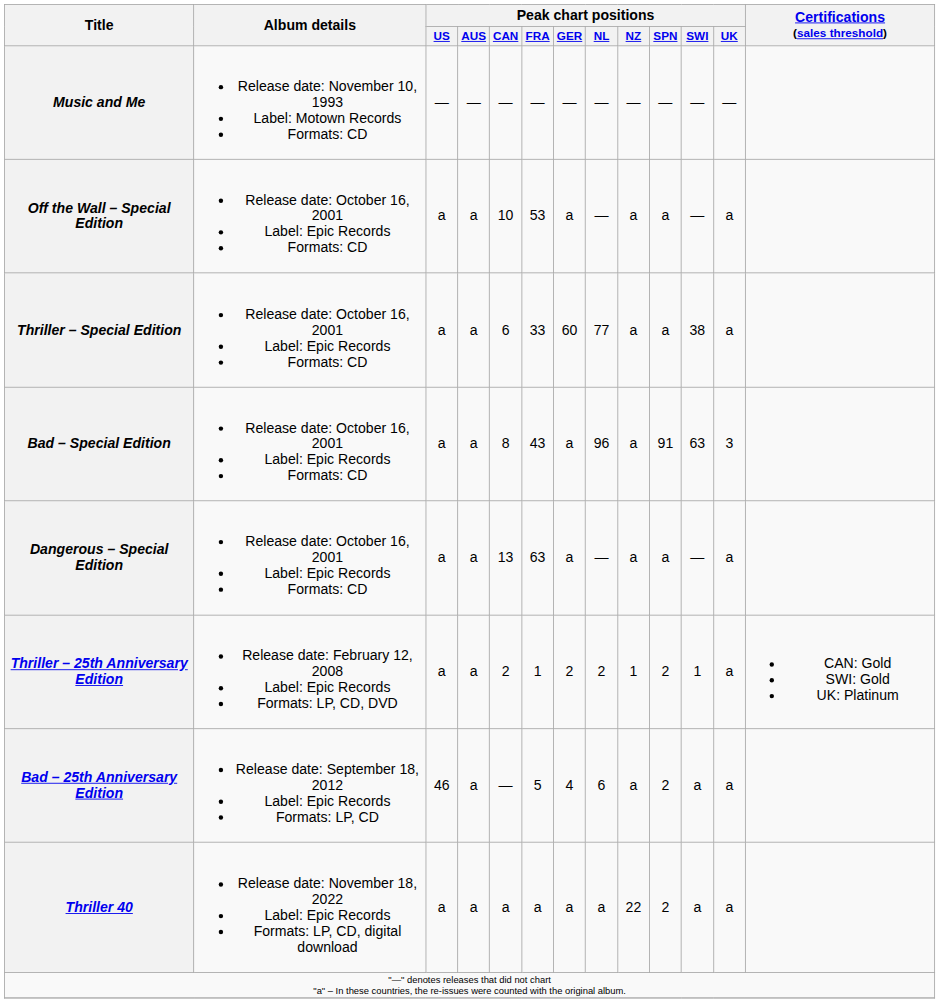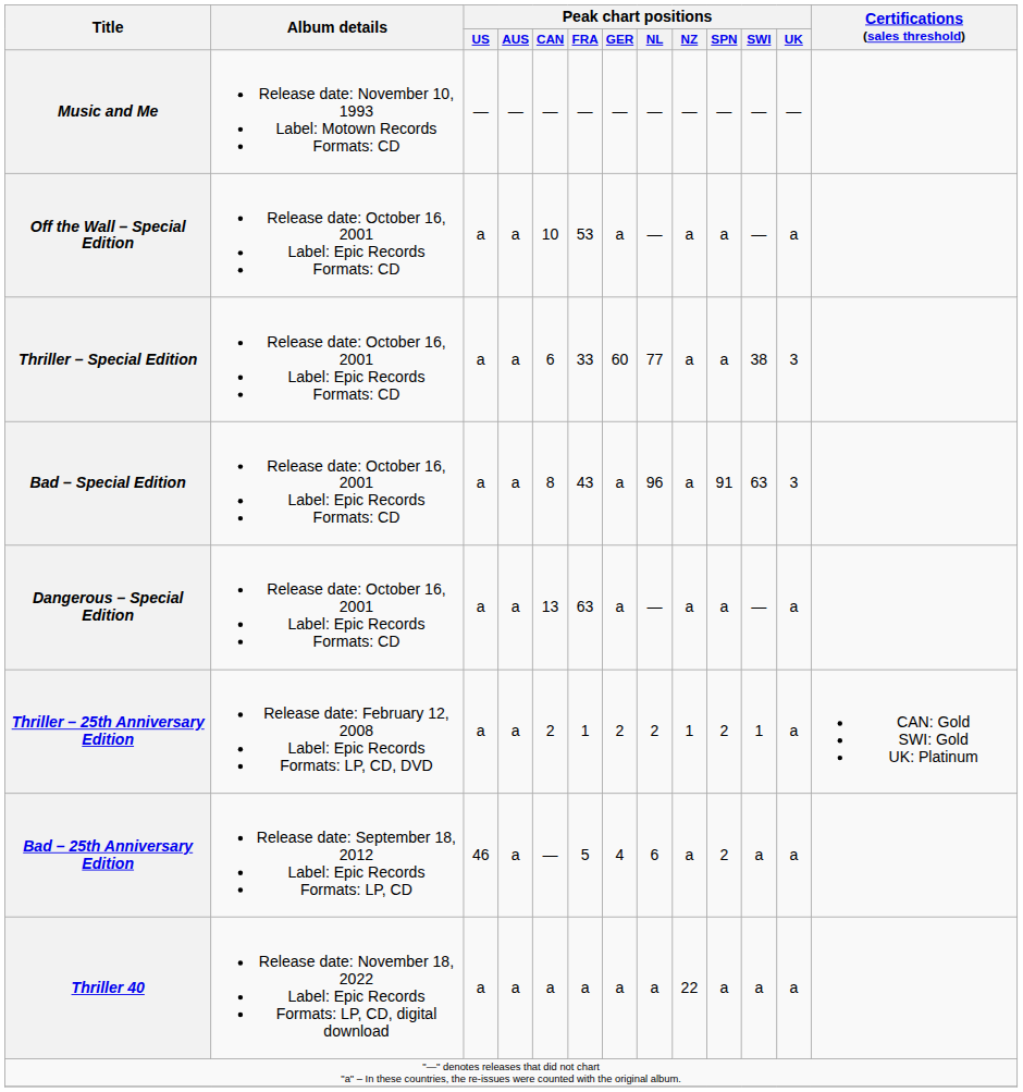Thriller – Special Edition | Peak chart positions / UK: a -> 3
Thriller 40 | Peak chart positions / SPN: 2 -> a
